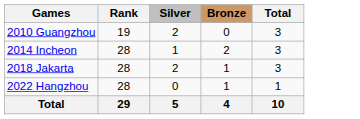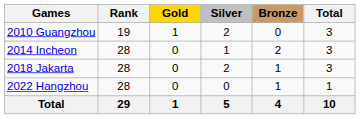+ column: Gold | 1 | 0 | 0 | 0 | 1
